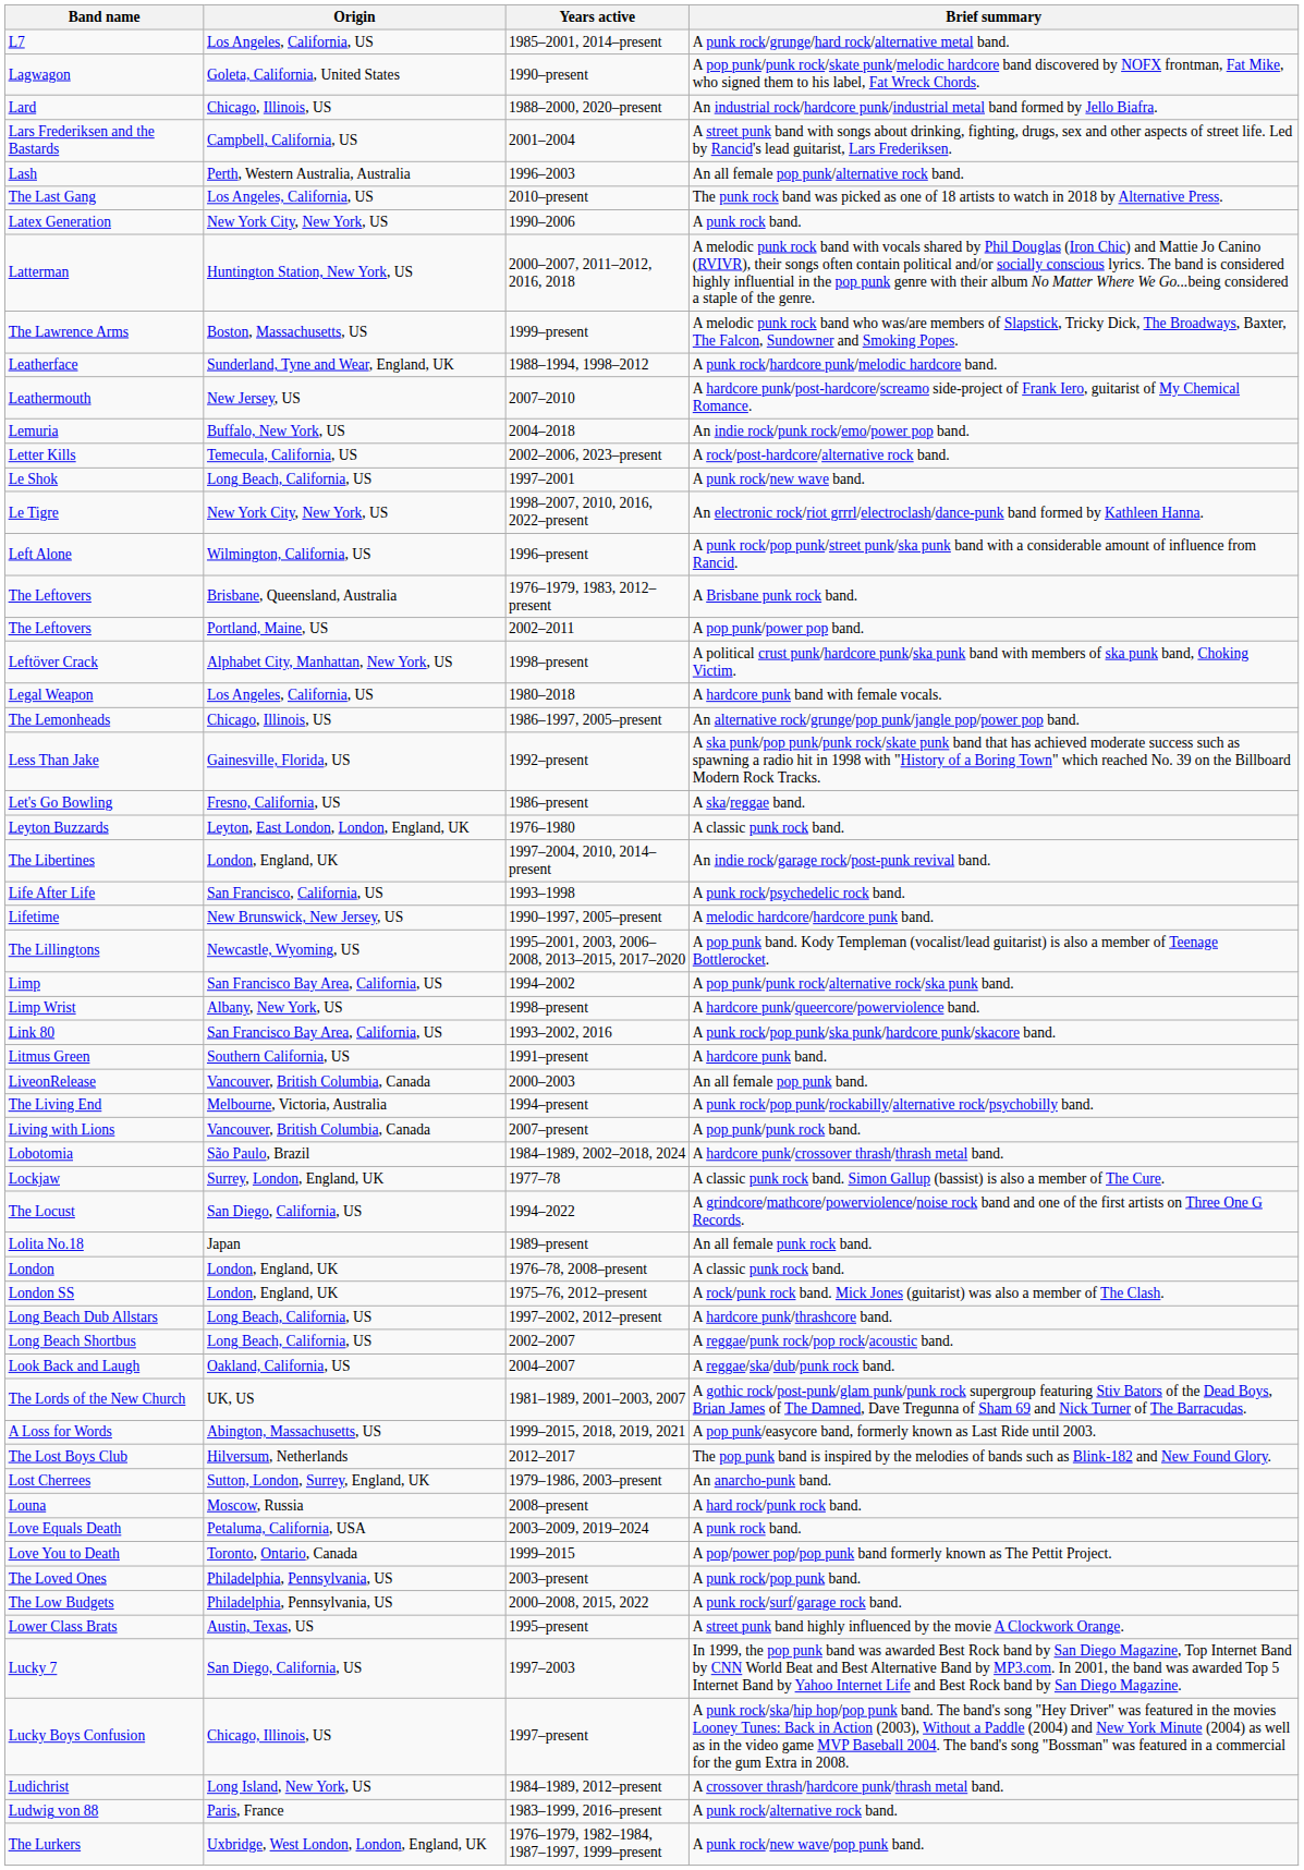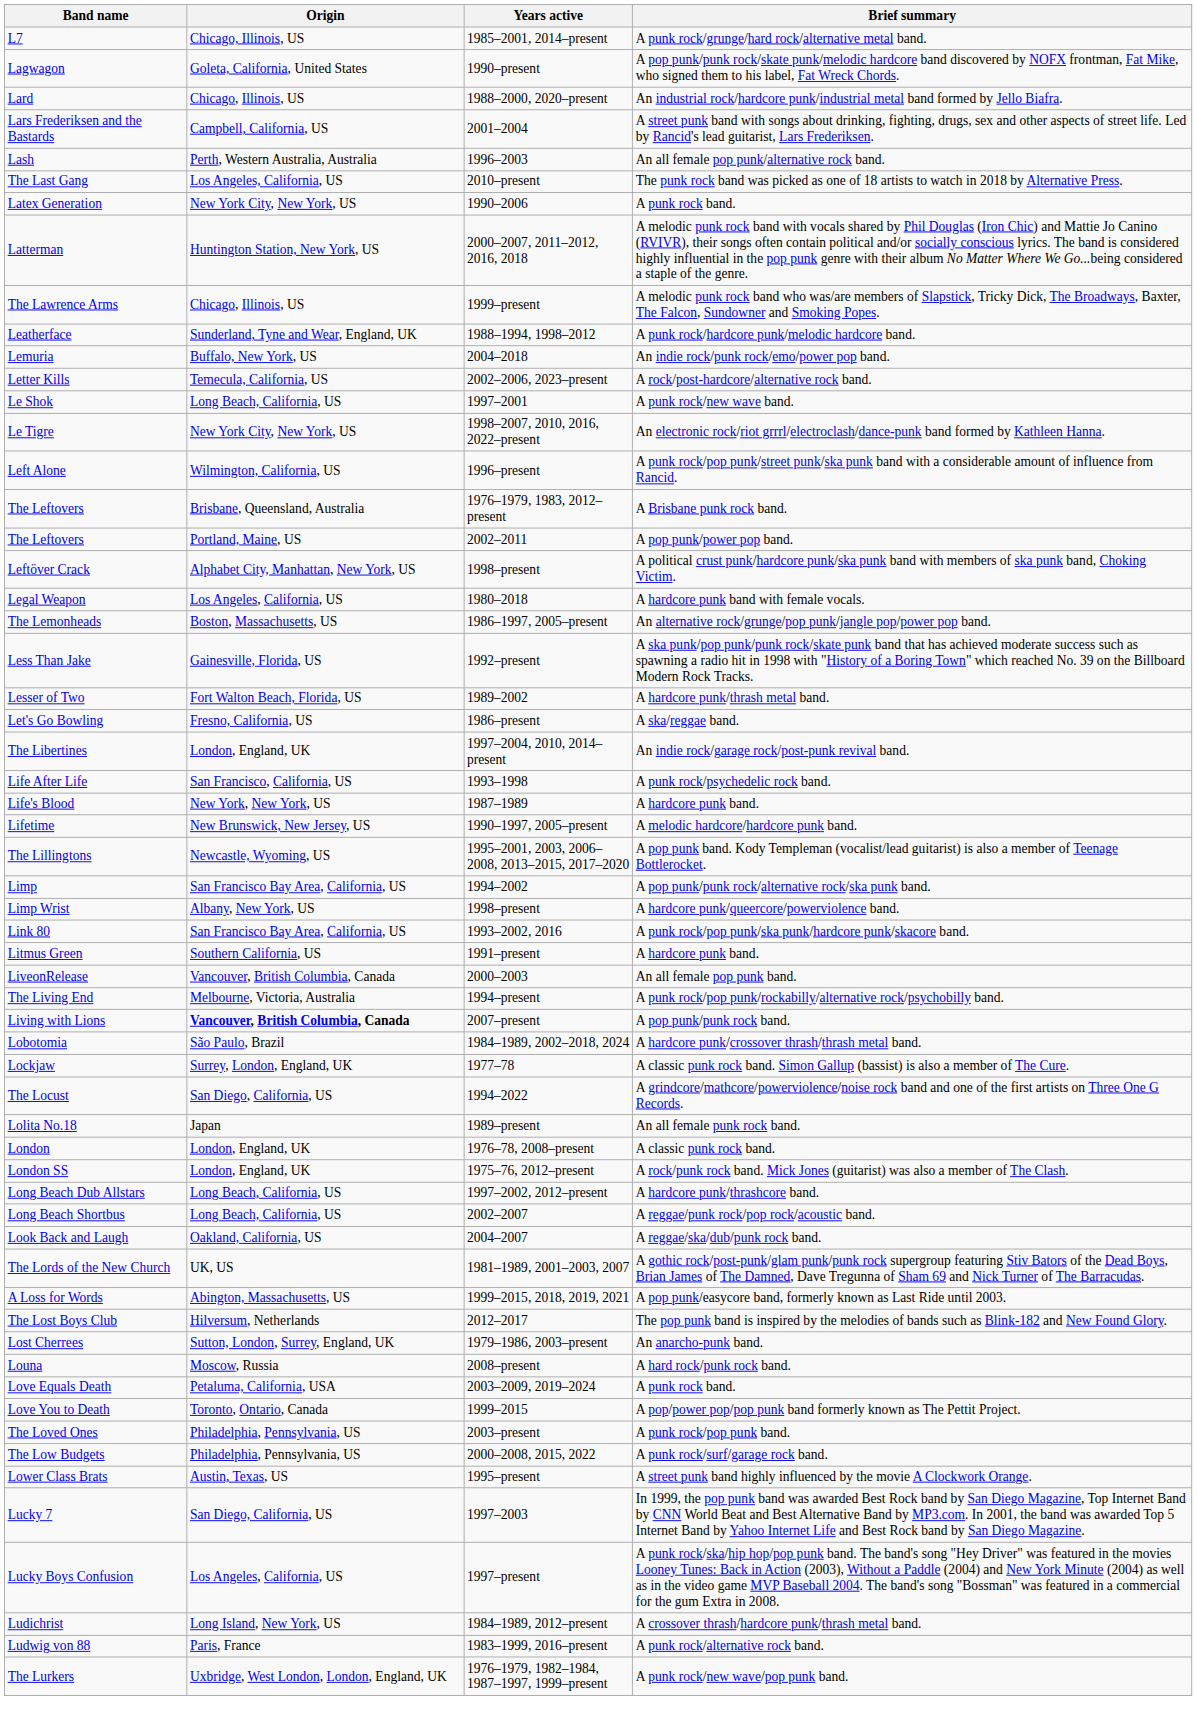L7 | Origin: Los Angeles, California, US -> Chicago, Illinois, US
The Lawrence Arms | Origin: Boston, Massachusetts, US -> Chicago, Illinois, US
- row: Leathermouth | New Jersey, US | 2007–2010 | A hardcore punk/post-hardcore/screamo side-project of Frank Iero, guitarist of My Chemical Romance.
The Lemonheads | Origin: Chicago, Illinois, US -> Boston, Massachusetts, US
+ row: Lesser of Two | Fort Walton Beach, Florida, US | 1989–2002 | A hardcore punk/thrash metal band.
- row: Leyton Buzzards | Leyton, East London, London, England, UK | 1976–1980 | A classic punk rock band.
+ row: Life's Blood | New York, New York, US | 1987–1989 | A hardcore punk band.
Living with Lions | Origin: normal -> bold
Lucky Boys Confusion | Origin: Chicago, Illinois, US -> Los Angeles, California, US
